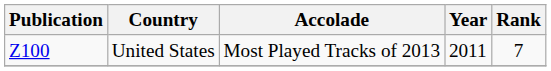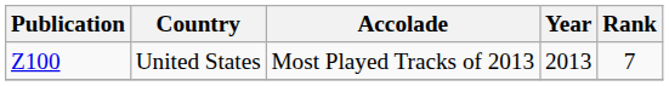United States | Year: 2011 -> 2013
